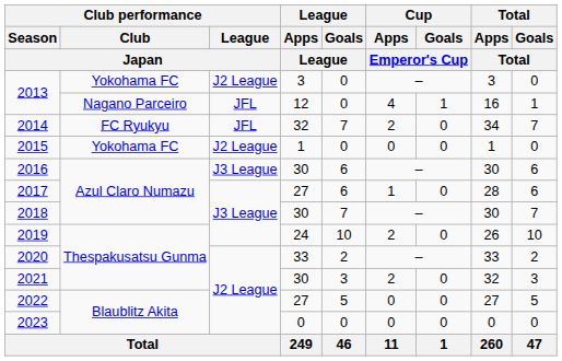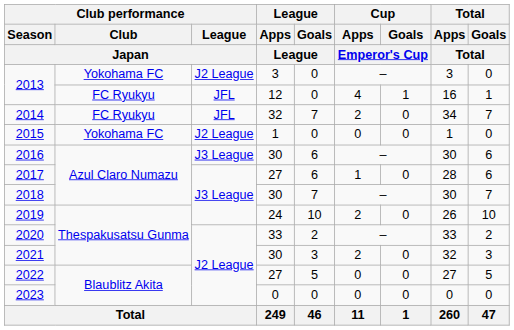2013 / 12 | Club performance / Club / Japan: Nagano Parceiro -> FC Ryukyu
